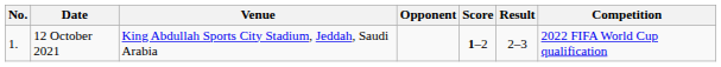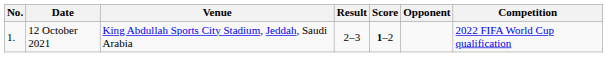columns swapped: Opponent <-> Result
